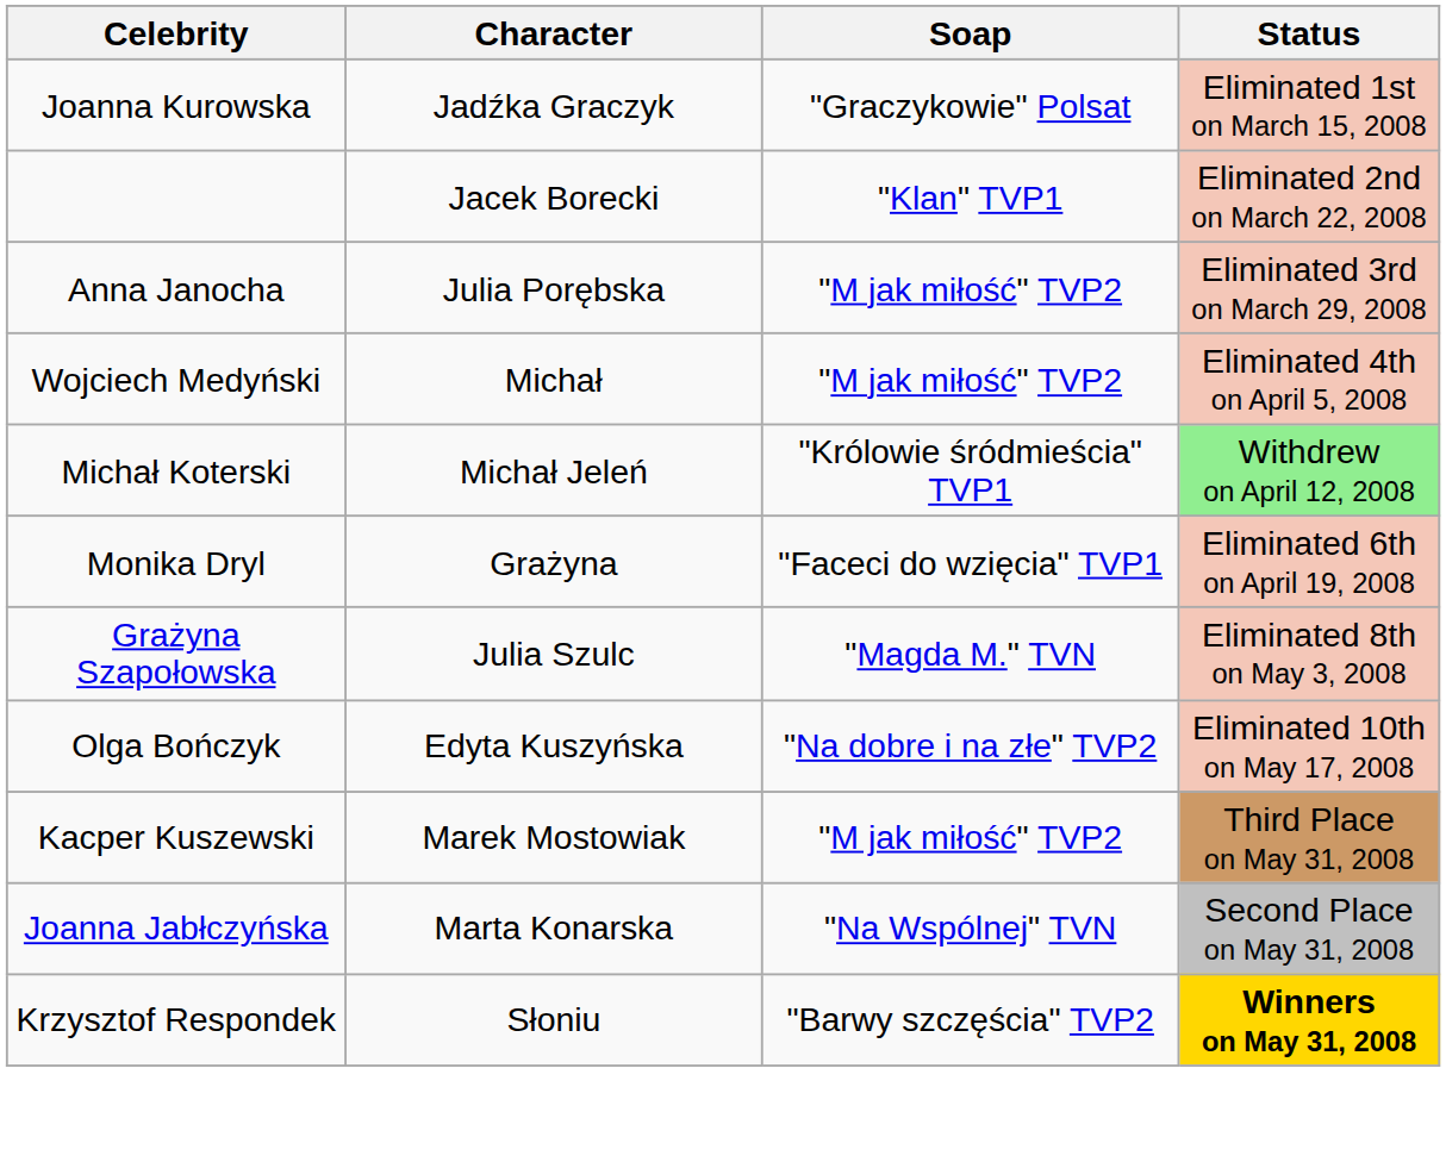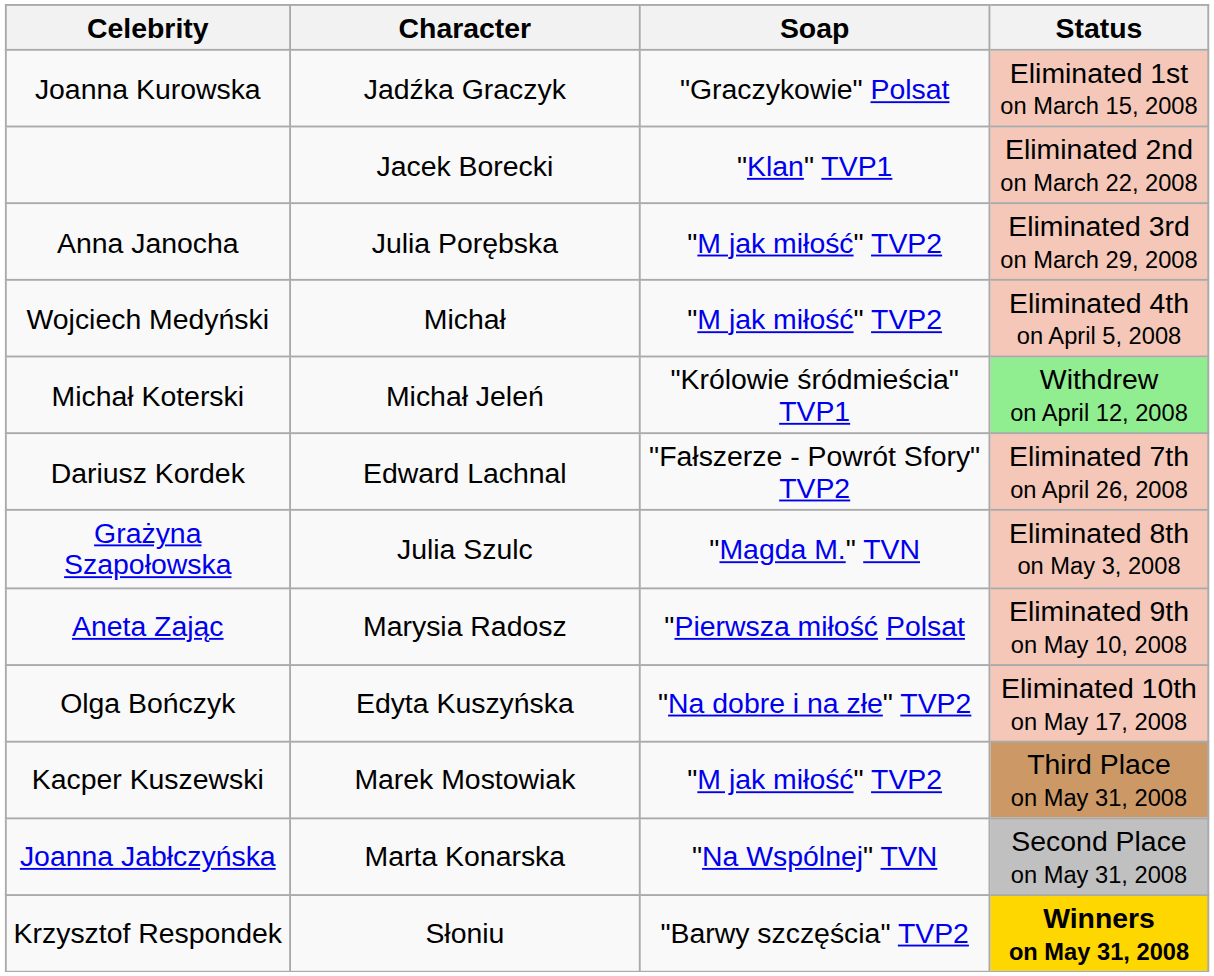- row: Monika Dryl | Grażyna | "Faceci do wzięcia" TVP1 | Eliminated 6th on April 19, 2008
+ row: Dariusz Kordek | Edward Lachnal | "Fałszerze - Powrót Sfory" TVP2 | Eliminated 7th on April 26, 2008
+ row: Aneta Zając | Marysia Radosz | "Pierwsza miłość Polsat | Eliminated 9th on May 10, 2008
